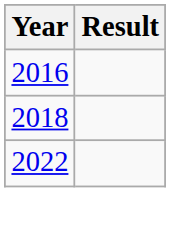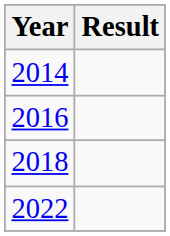+ row: 2014
